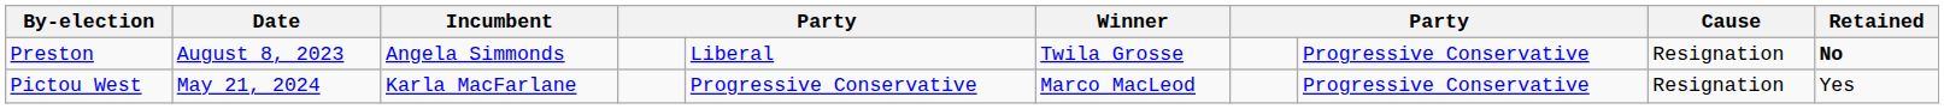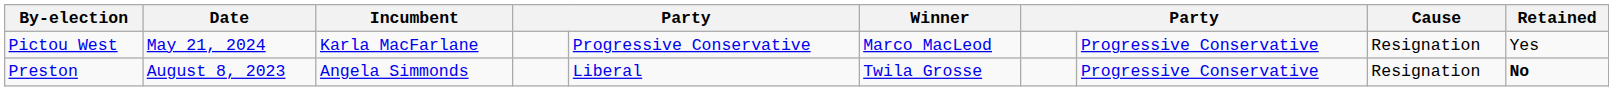rows swapped: Pictou West <-> Preston
